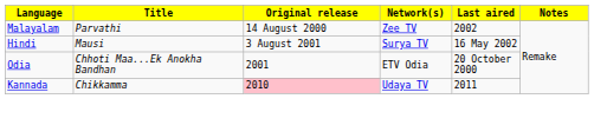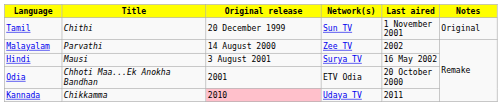+ row: Tamil | Chithi | 20 December 1999 | Sun TV | 1 November 2001 | Original
